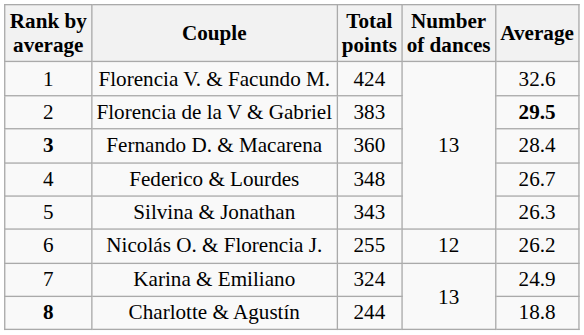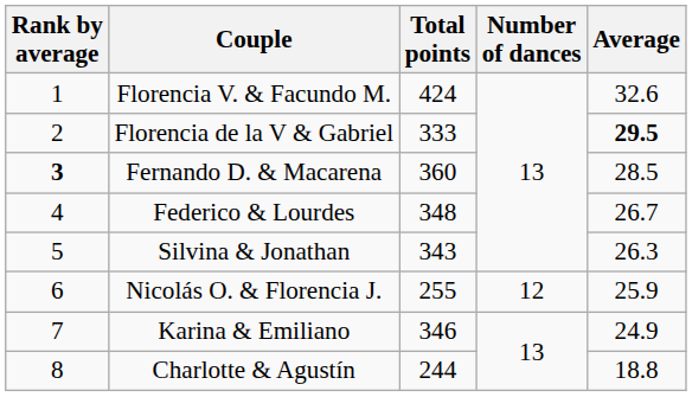Florencia de la V & Gabriel | Total points: 383 -> 333
Fernando D. & Macarena | Average: 28.4 -> 28.5
Nicolás O. & Florencia J. | Average: 26.2 -> 25.9
Karina & Emiliano | Total points: 324 -> 346
Charlotte & Agustín | Rank by average: bold -> normal
